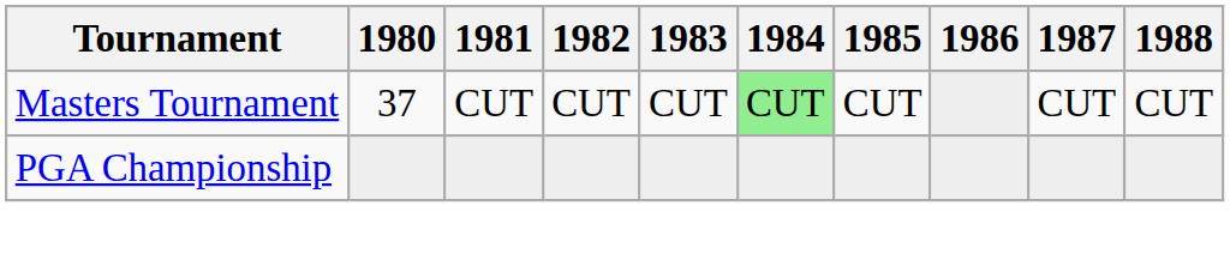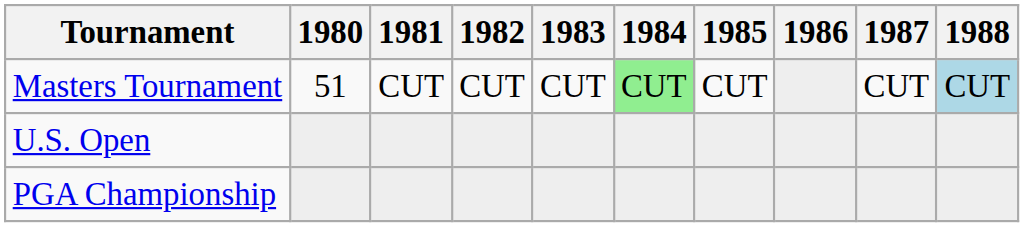Masters Tournament | 1980: 37 -> 51
Masters Tournament | 1988: no background -> lightblue background
+ row: U.S. Open
